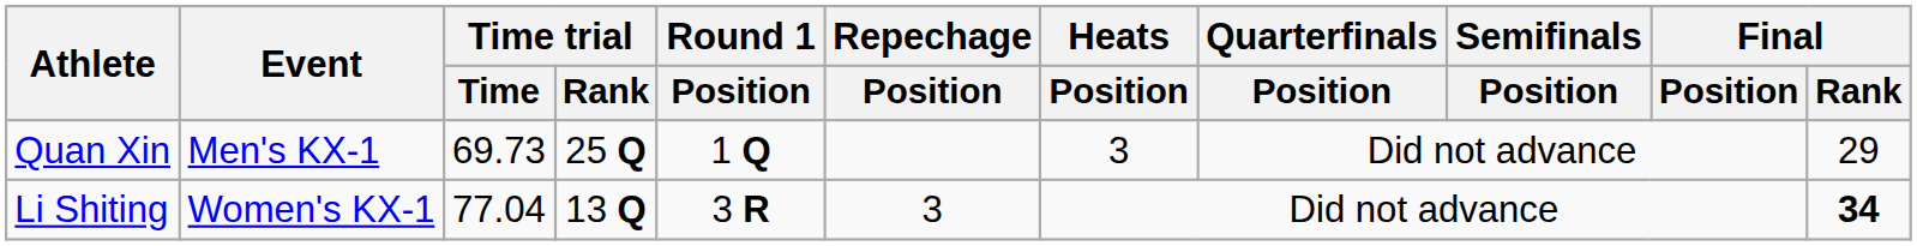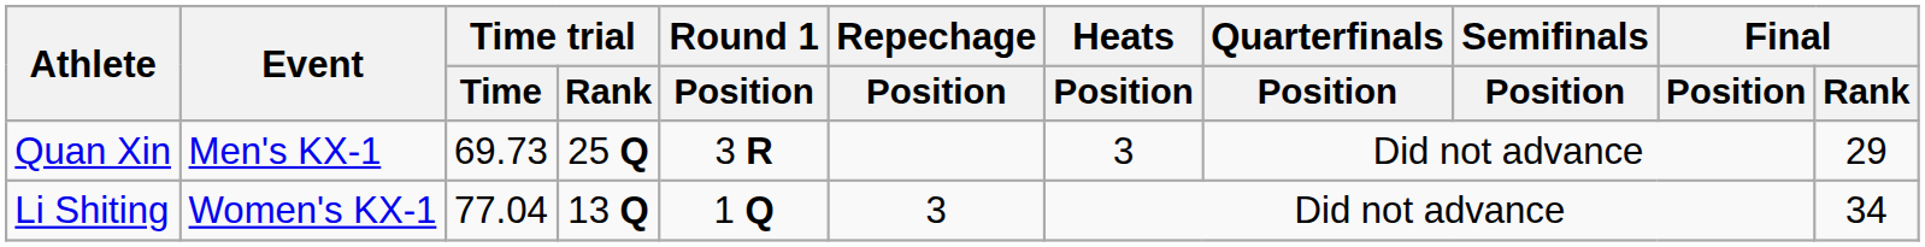Quan Xin | Round 1 / Position: 1 Q -> 3 R
Li Shiting | Round 1 / Position: 3 R -> 1 Q
Li Shiting | Final / Rank: bold -> normal
